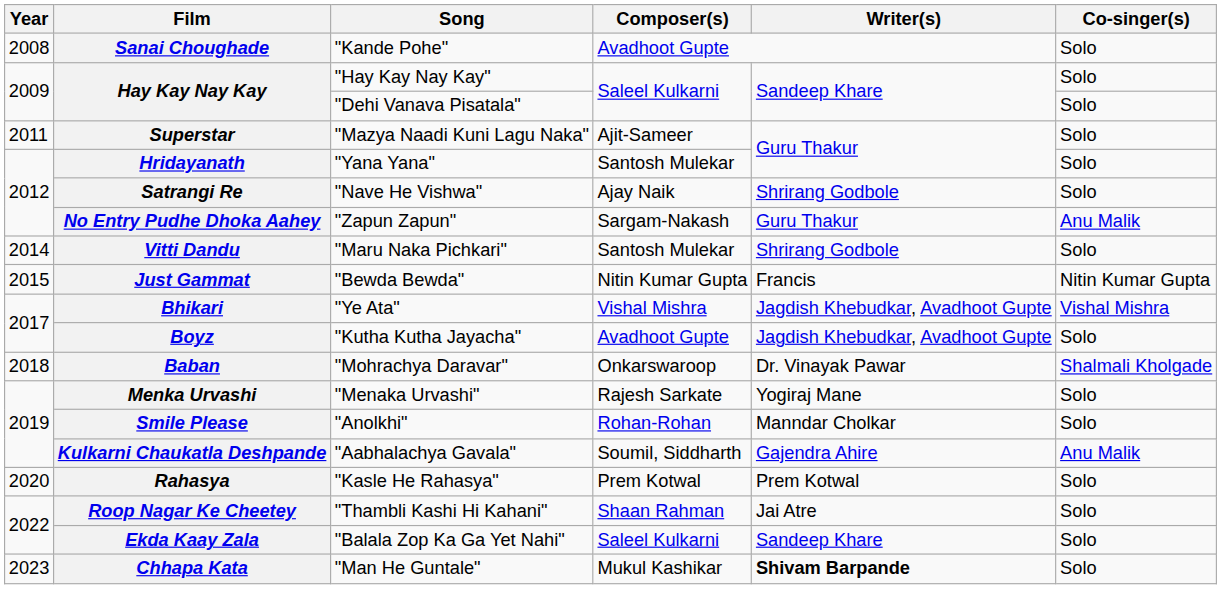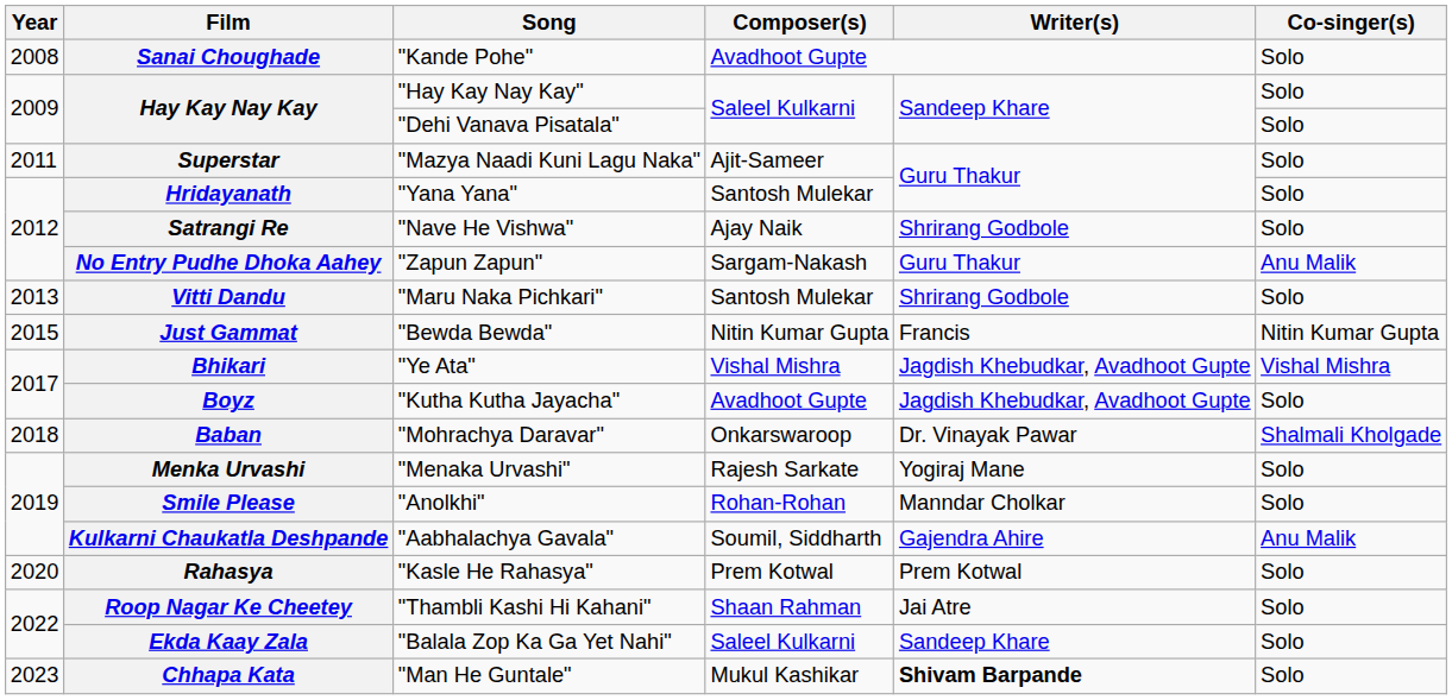Vitti Dandu | Year: 2014 -> 2013
